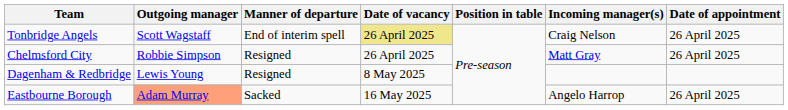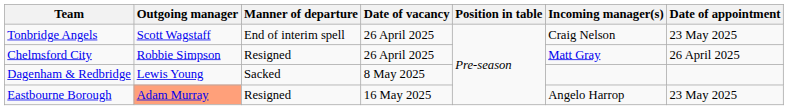Tonbridge Angels | Date of vacancy: khaki background -> no background
Tonbridge Angels | Date of appointment: 26 April 2025 -> 23 May 2025
Dagenham & Redbridge | Manner of departure: Resigned -> Sacked
Eastbourne Borough | Manner of departure: Sacked -> Resigned
Eastbourne Borough | Date of appointment: 26 April 2025 -> 23 May 2025
